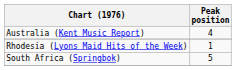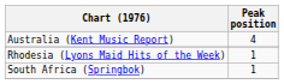South Africa (Springbok) | Peak position: 5 -> 1
